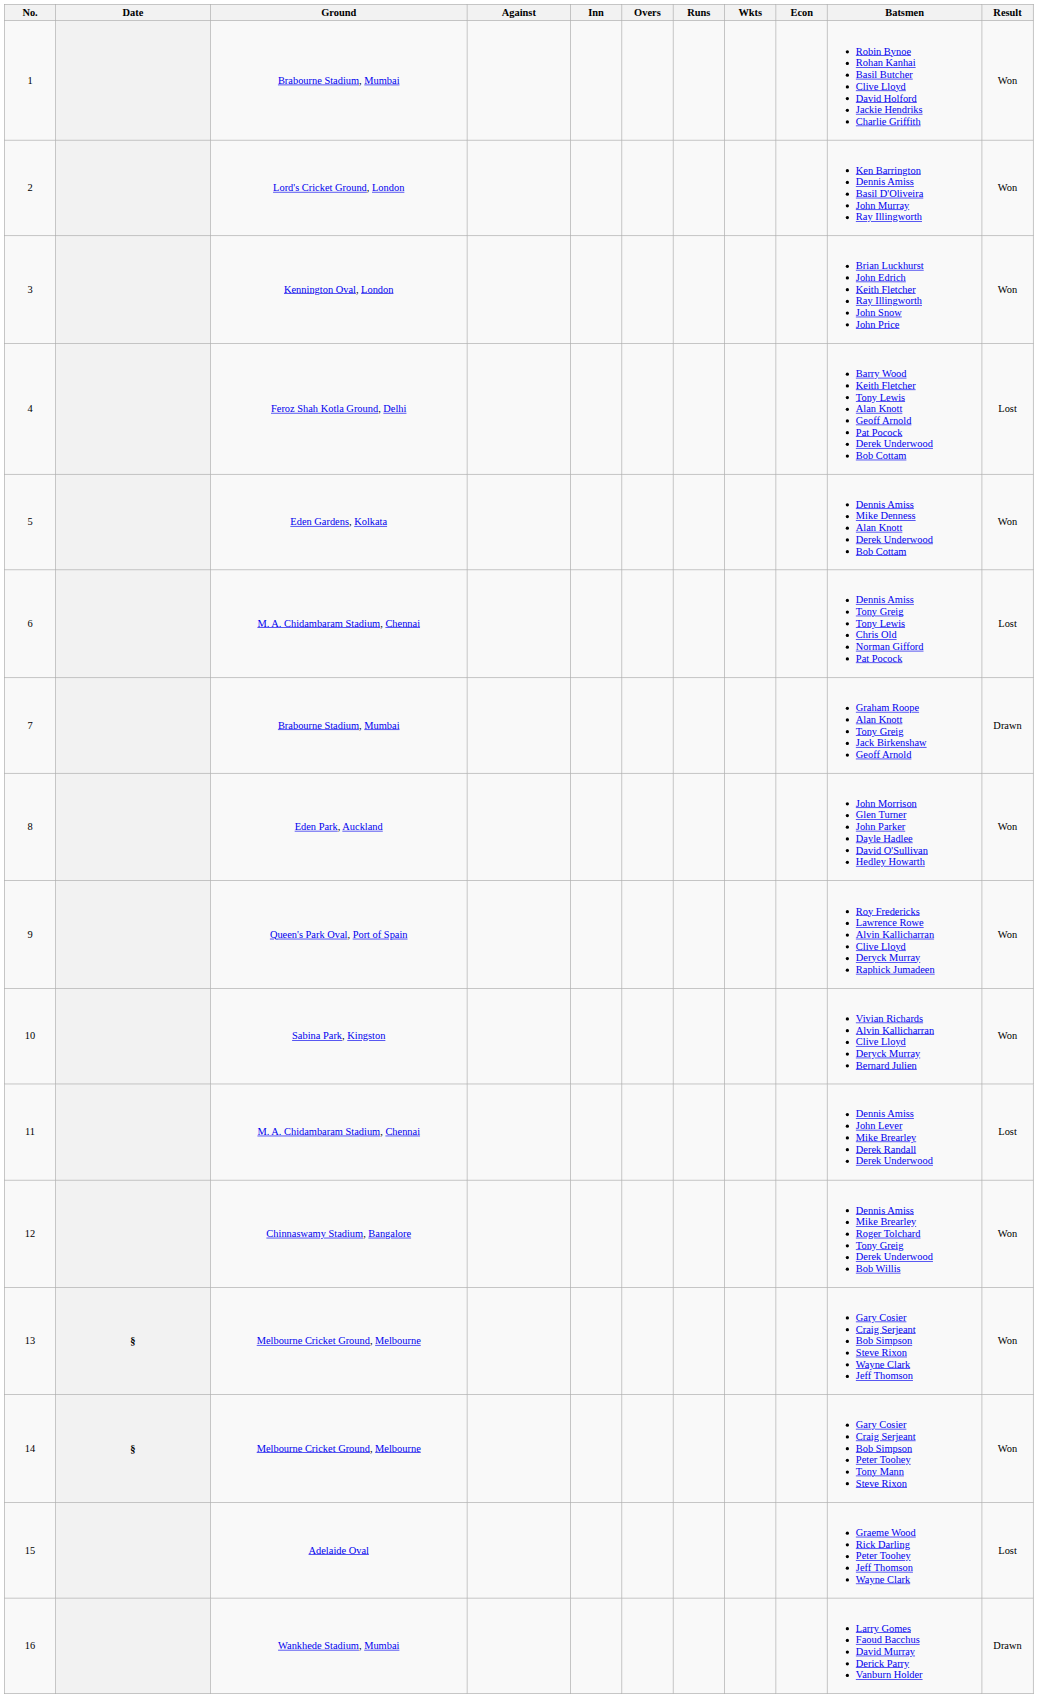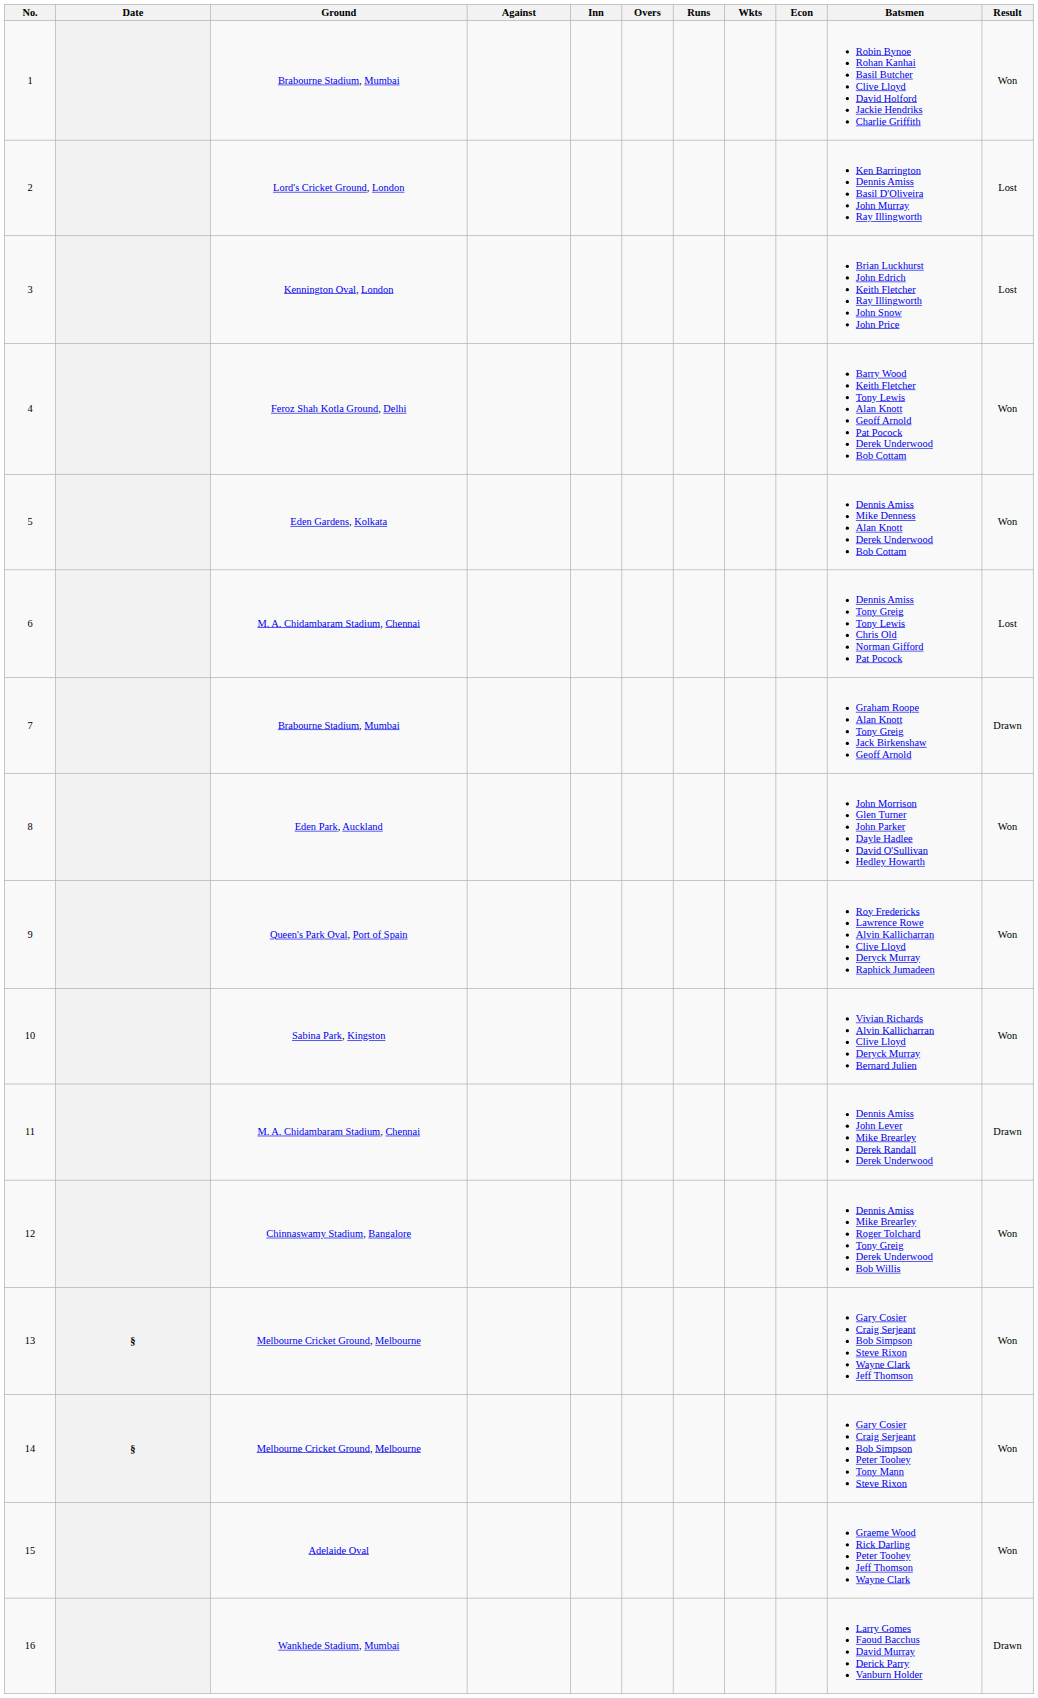2 | Result: Won -> Lost
3 | Result: Won -> Lost
4 | Result: Lost -> Won
11 | Result: Lost -> Drawn
15 | Result: Lost -> Won
